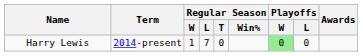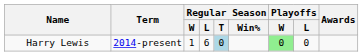Harry Lewis | Regular Season / L: 7 -> 6
Harry Lewis | Regular Season / T: no background -> lightblue background
